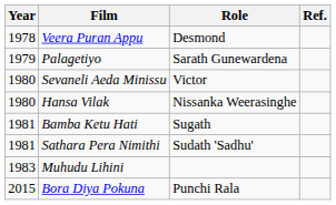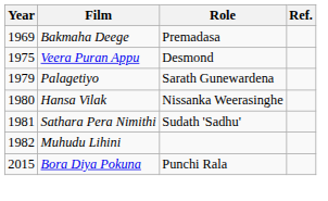+ row: 1969 | Bakmaha Deege | Premadasa
Veera Puran Appu | Year: 1978 -> 1975
- row: 1980 | Sevaneli Aeda Minissu | Victor
- row: 1981 | Bamba Ketu Hati | Sugath
Muhudu Lihini | Year: 1983 -> 1982
